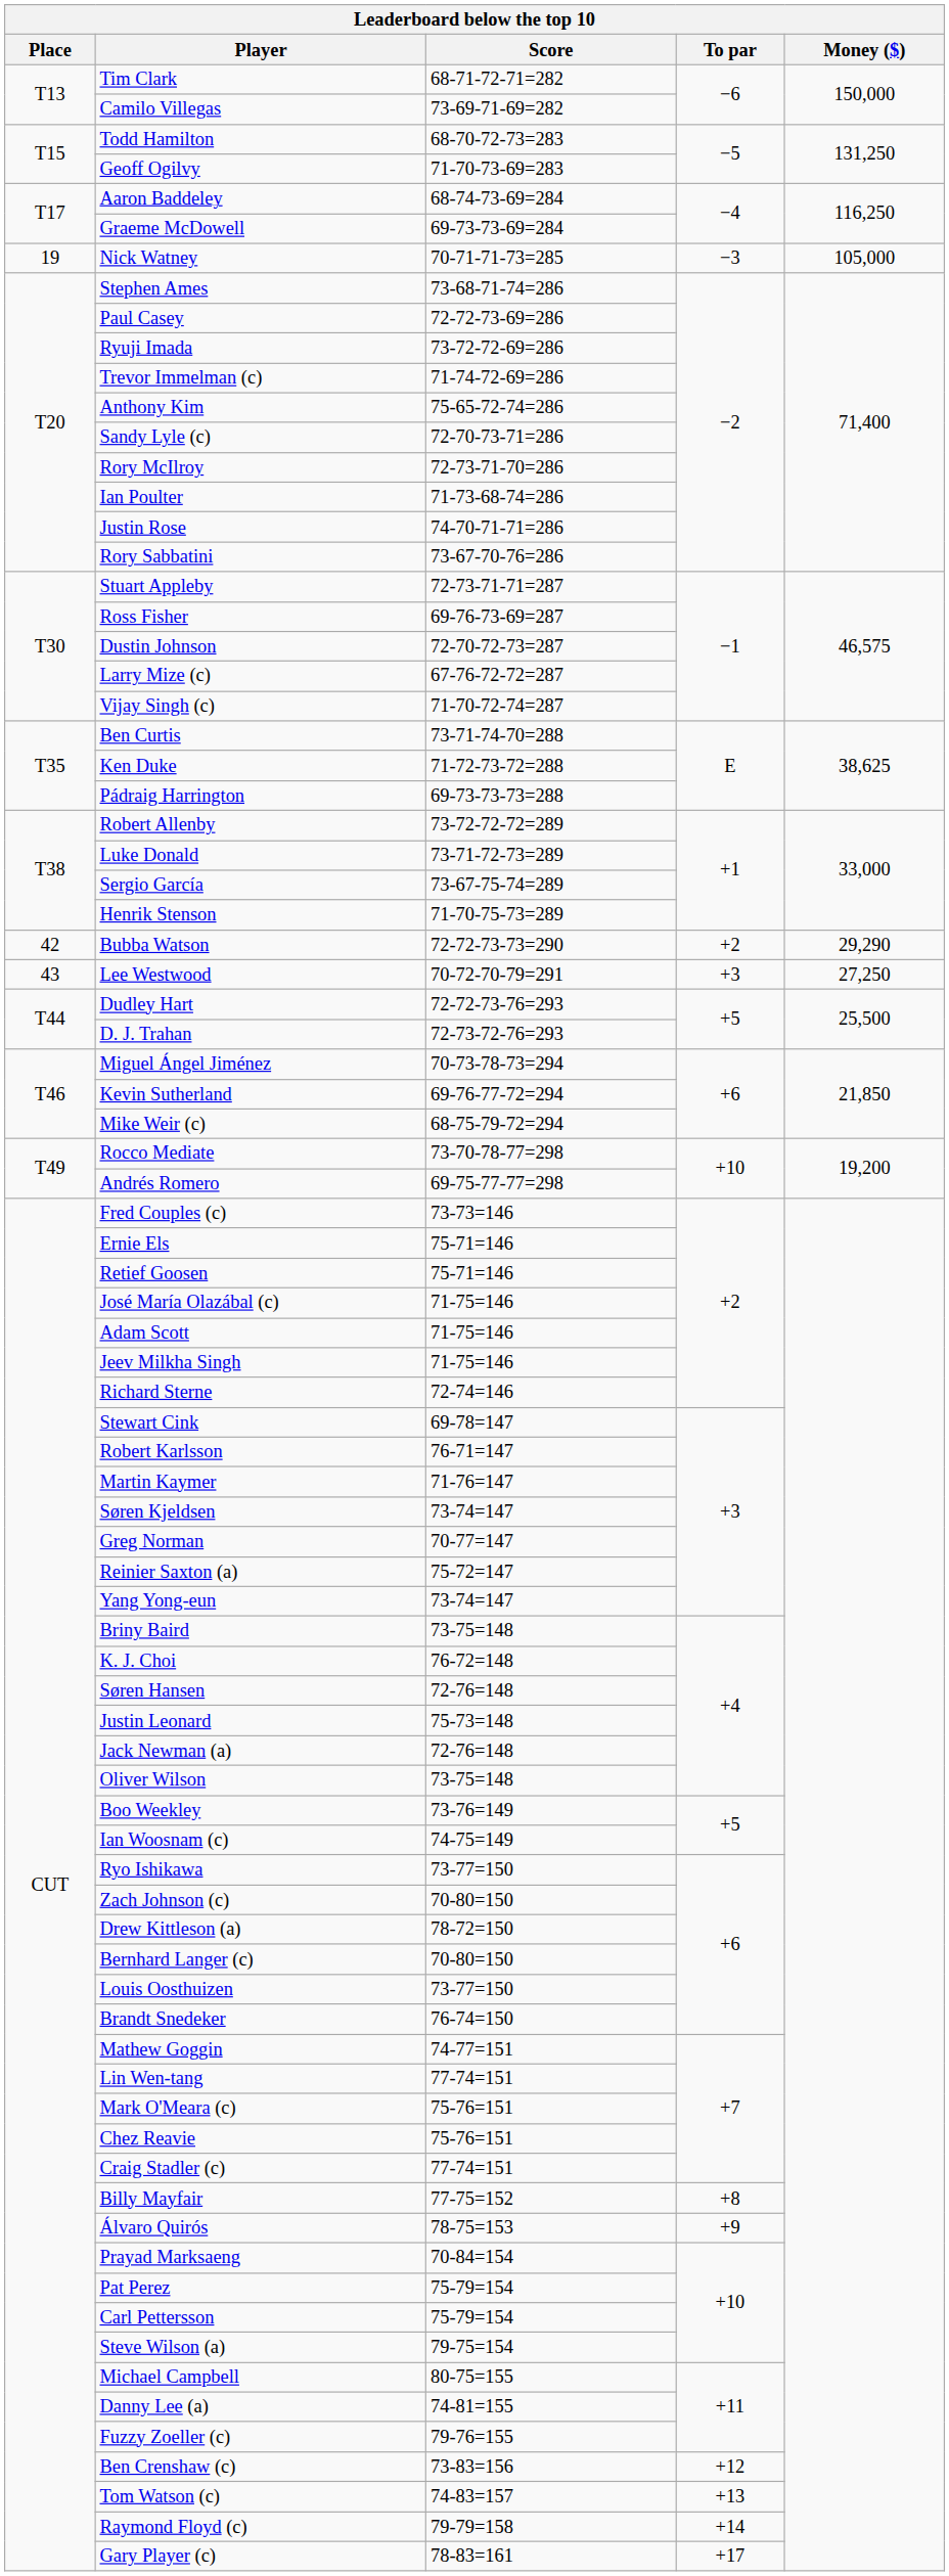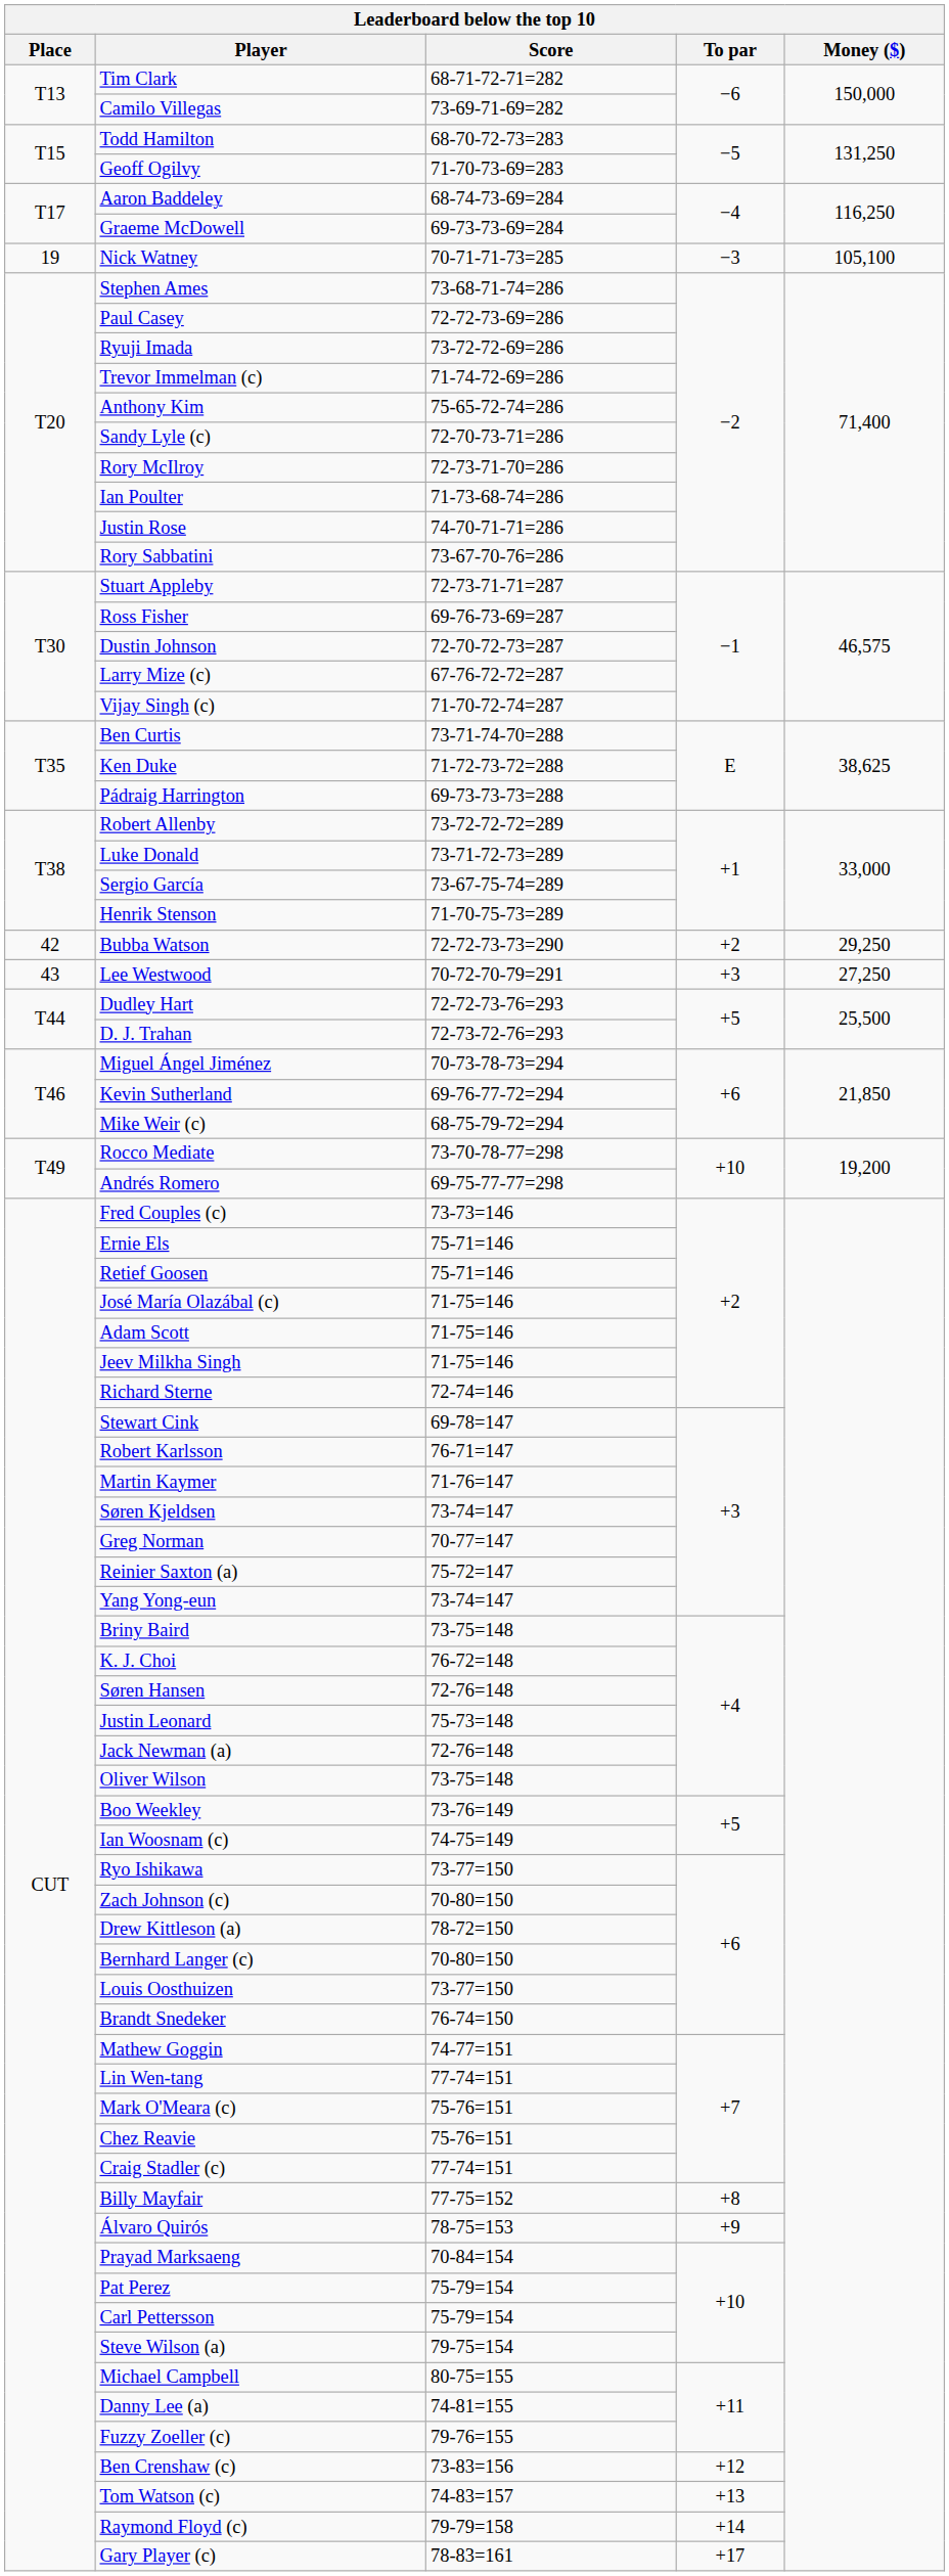Nick Watney | Money ($): 105,000 -> 105,100
Bubba Watson | Money ($): 29,290 -> 29,250
